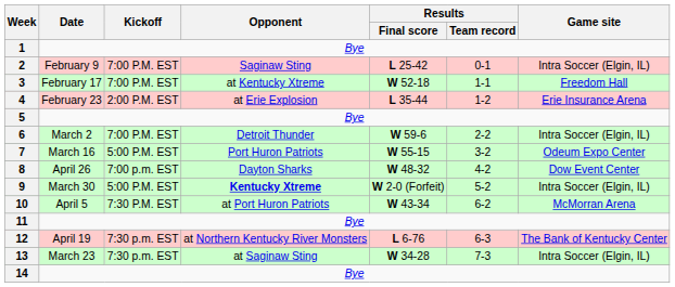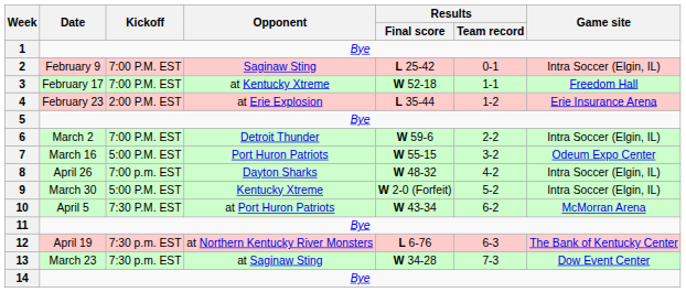8 | Game site: Dow Event Center -> Intra Soccer (Elgin, IL)
9 | Opponent: bold -> normal
13 | Game site: Intra Soccer (Elgin, IL) -> Dow Event Center
